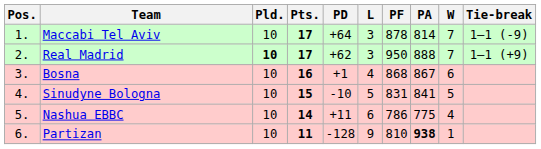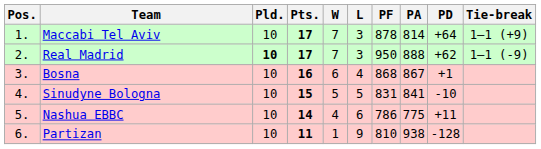columns swapped: W <-> PD
Maccabi Tel Aviv | Tie-break: 1–1 (-9) -> 1–1 (+9)
Real Madrid | Tie-break: 1–1 (+9) -> 1–1 (-9)
Partizan | PA: bold -> normal
